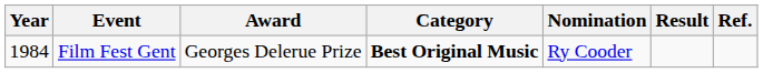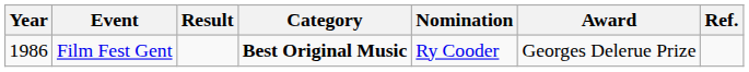columns swapped: Award <-> Result
Film Fest Gent | Year: 1984 -> 1986
